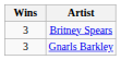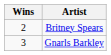Britney Spears | Wins: 3 -> 2
